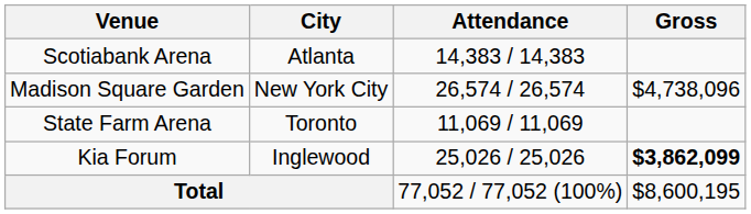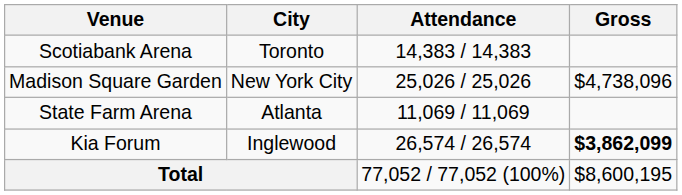Scotiabank Arena | City: Atlanta -> Toronto
Madison Square Garden | Attendance: 26,574 / 26,574 -> 25,026 / 25,026
State Farm Arena | City: Toronto -> Atlanta
Kia Forum | Attendance: 25,026 / 25,026 -> 26,574 / 26,574
